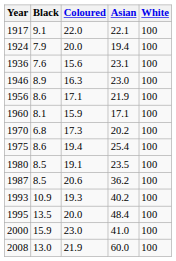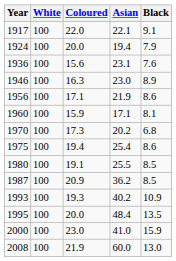columns swapped: White <-> Black
1980 | Asian: 23.5 -> 25.5
1987 | Coloured: 20.6 -> 20.9
